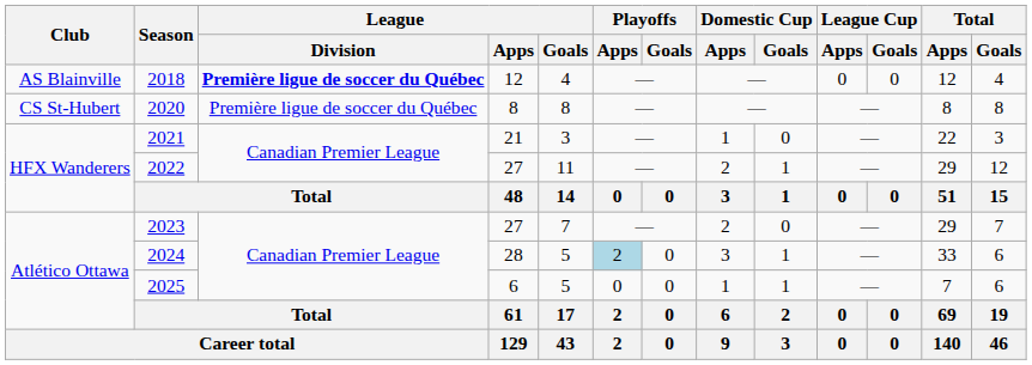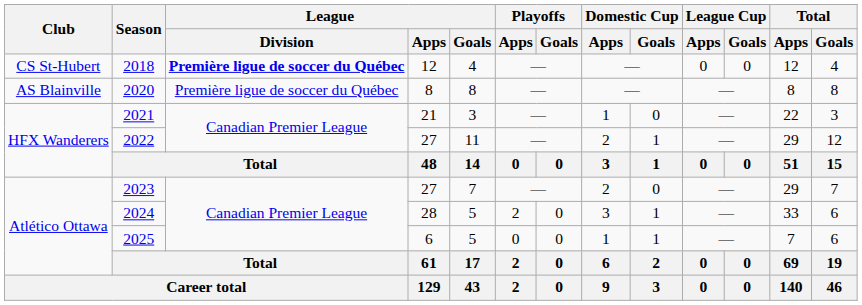2018 | Club: AS Blainville -> CS St-Hubert
2020 | Club: CS St-Hubert -> AS Blainville
2024 | Playoffs / Apps: lightblue background -> no background
